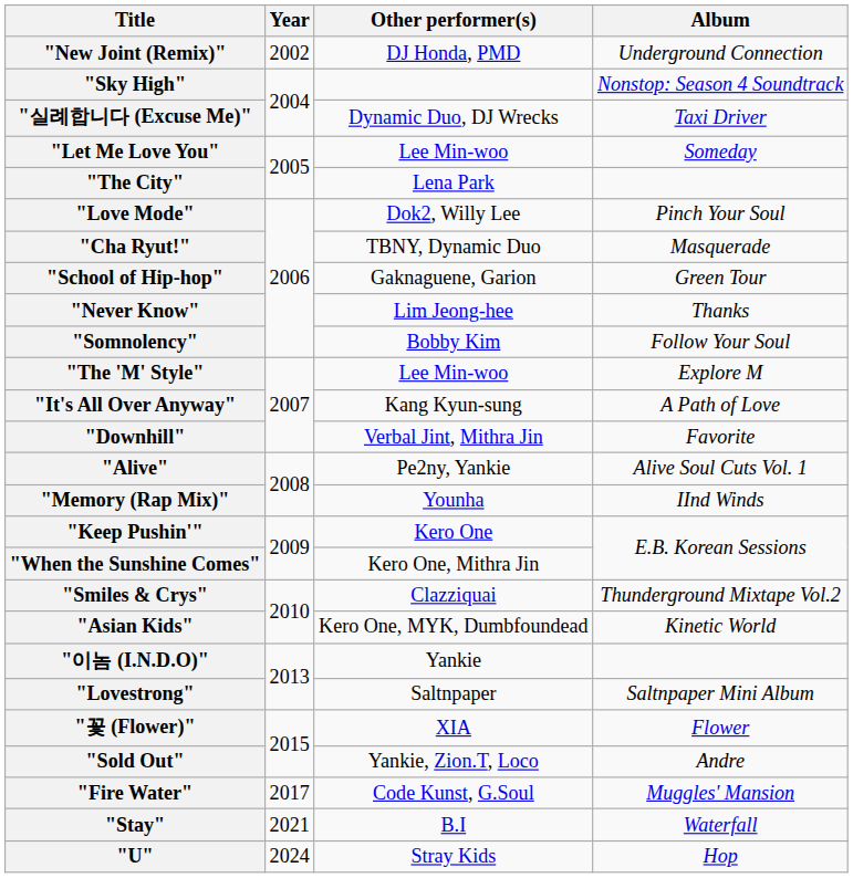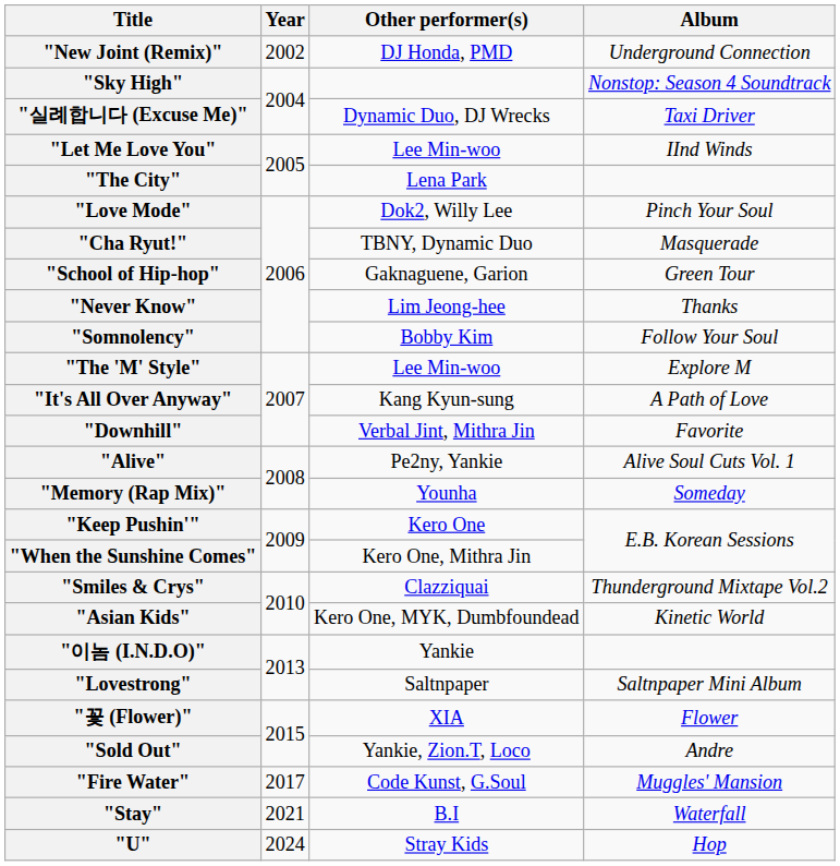"Let Me Love You" | Album: Someday -> IInd Winds
"Memory (Rap Mix)" | Album: IInd Winds -> Someday
